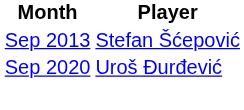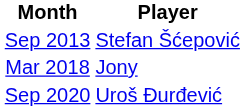+ row: Mar 2018 | Jony
